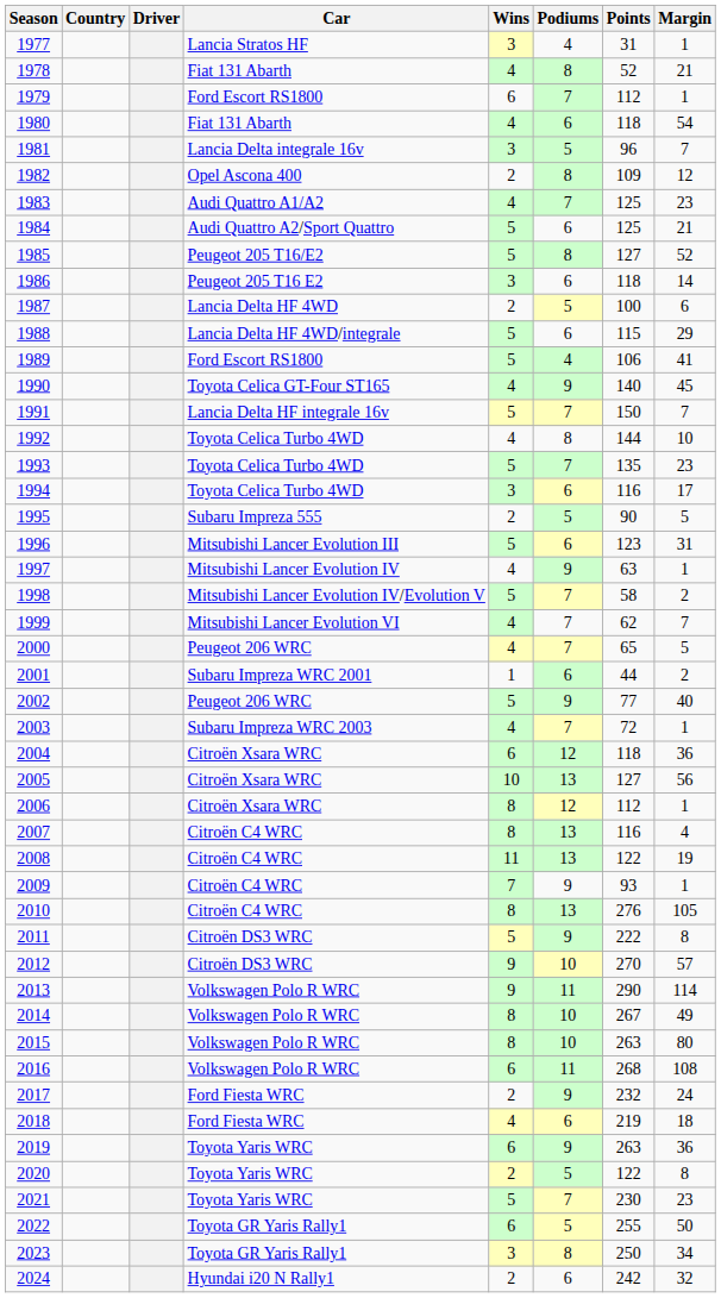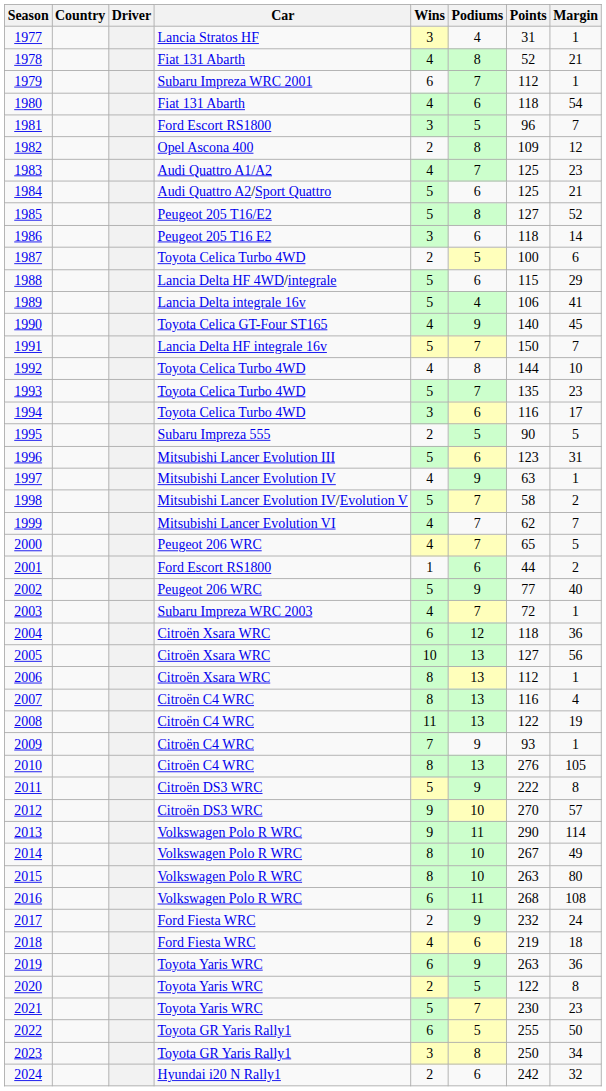1979 | Car: Ford Escort RS1800 -> Subaru Impreza WRC 2001
1981 | Car: Lancia Delta integrale 16v -> Ford Escort RS1800
1987 | Car: Lancia Delta HF 4WD -> Toyota Celica Turbo 4WD
1989 | Car: Ford Escort RS1800 -> Lancia Delta integrale 16v
2001 | Car: Subaru Impreza WRC 2001 -> Ford Escort RS1800
2006 | Podiums: 12 -> 13
